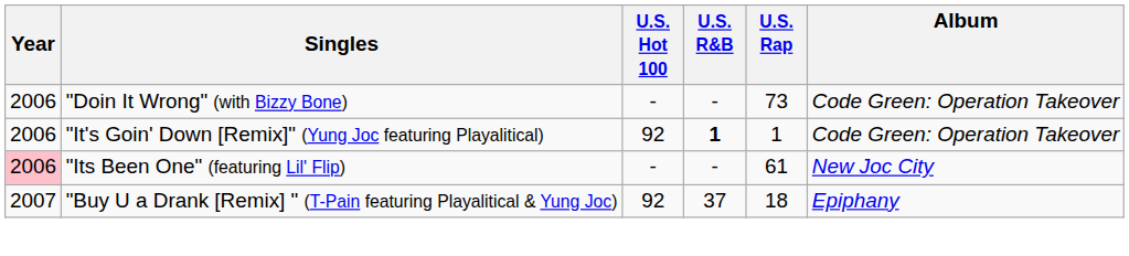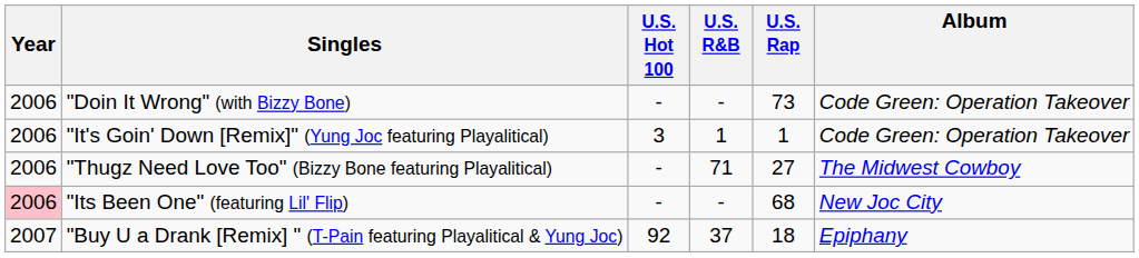"It's Goin' Down [Remix]" (Yung Joc featuring Playalitical) | U.S. Hot 100: 92 -> 3
"It's Goin' Down [Remix]" (Yung Joc featuring Playalitical) | U.S. R&B: bold -> normal
+ row: 2006 | "Thugz Need Love Too" (Bizzy Bone featuring Playalitical) | - | 71 | 27 | The Midwest Cowboy
"Its Been One" (featuring Lil' Flip) | U.S. Rap: 61 -> 68
